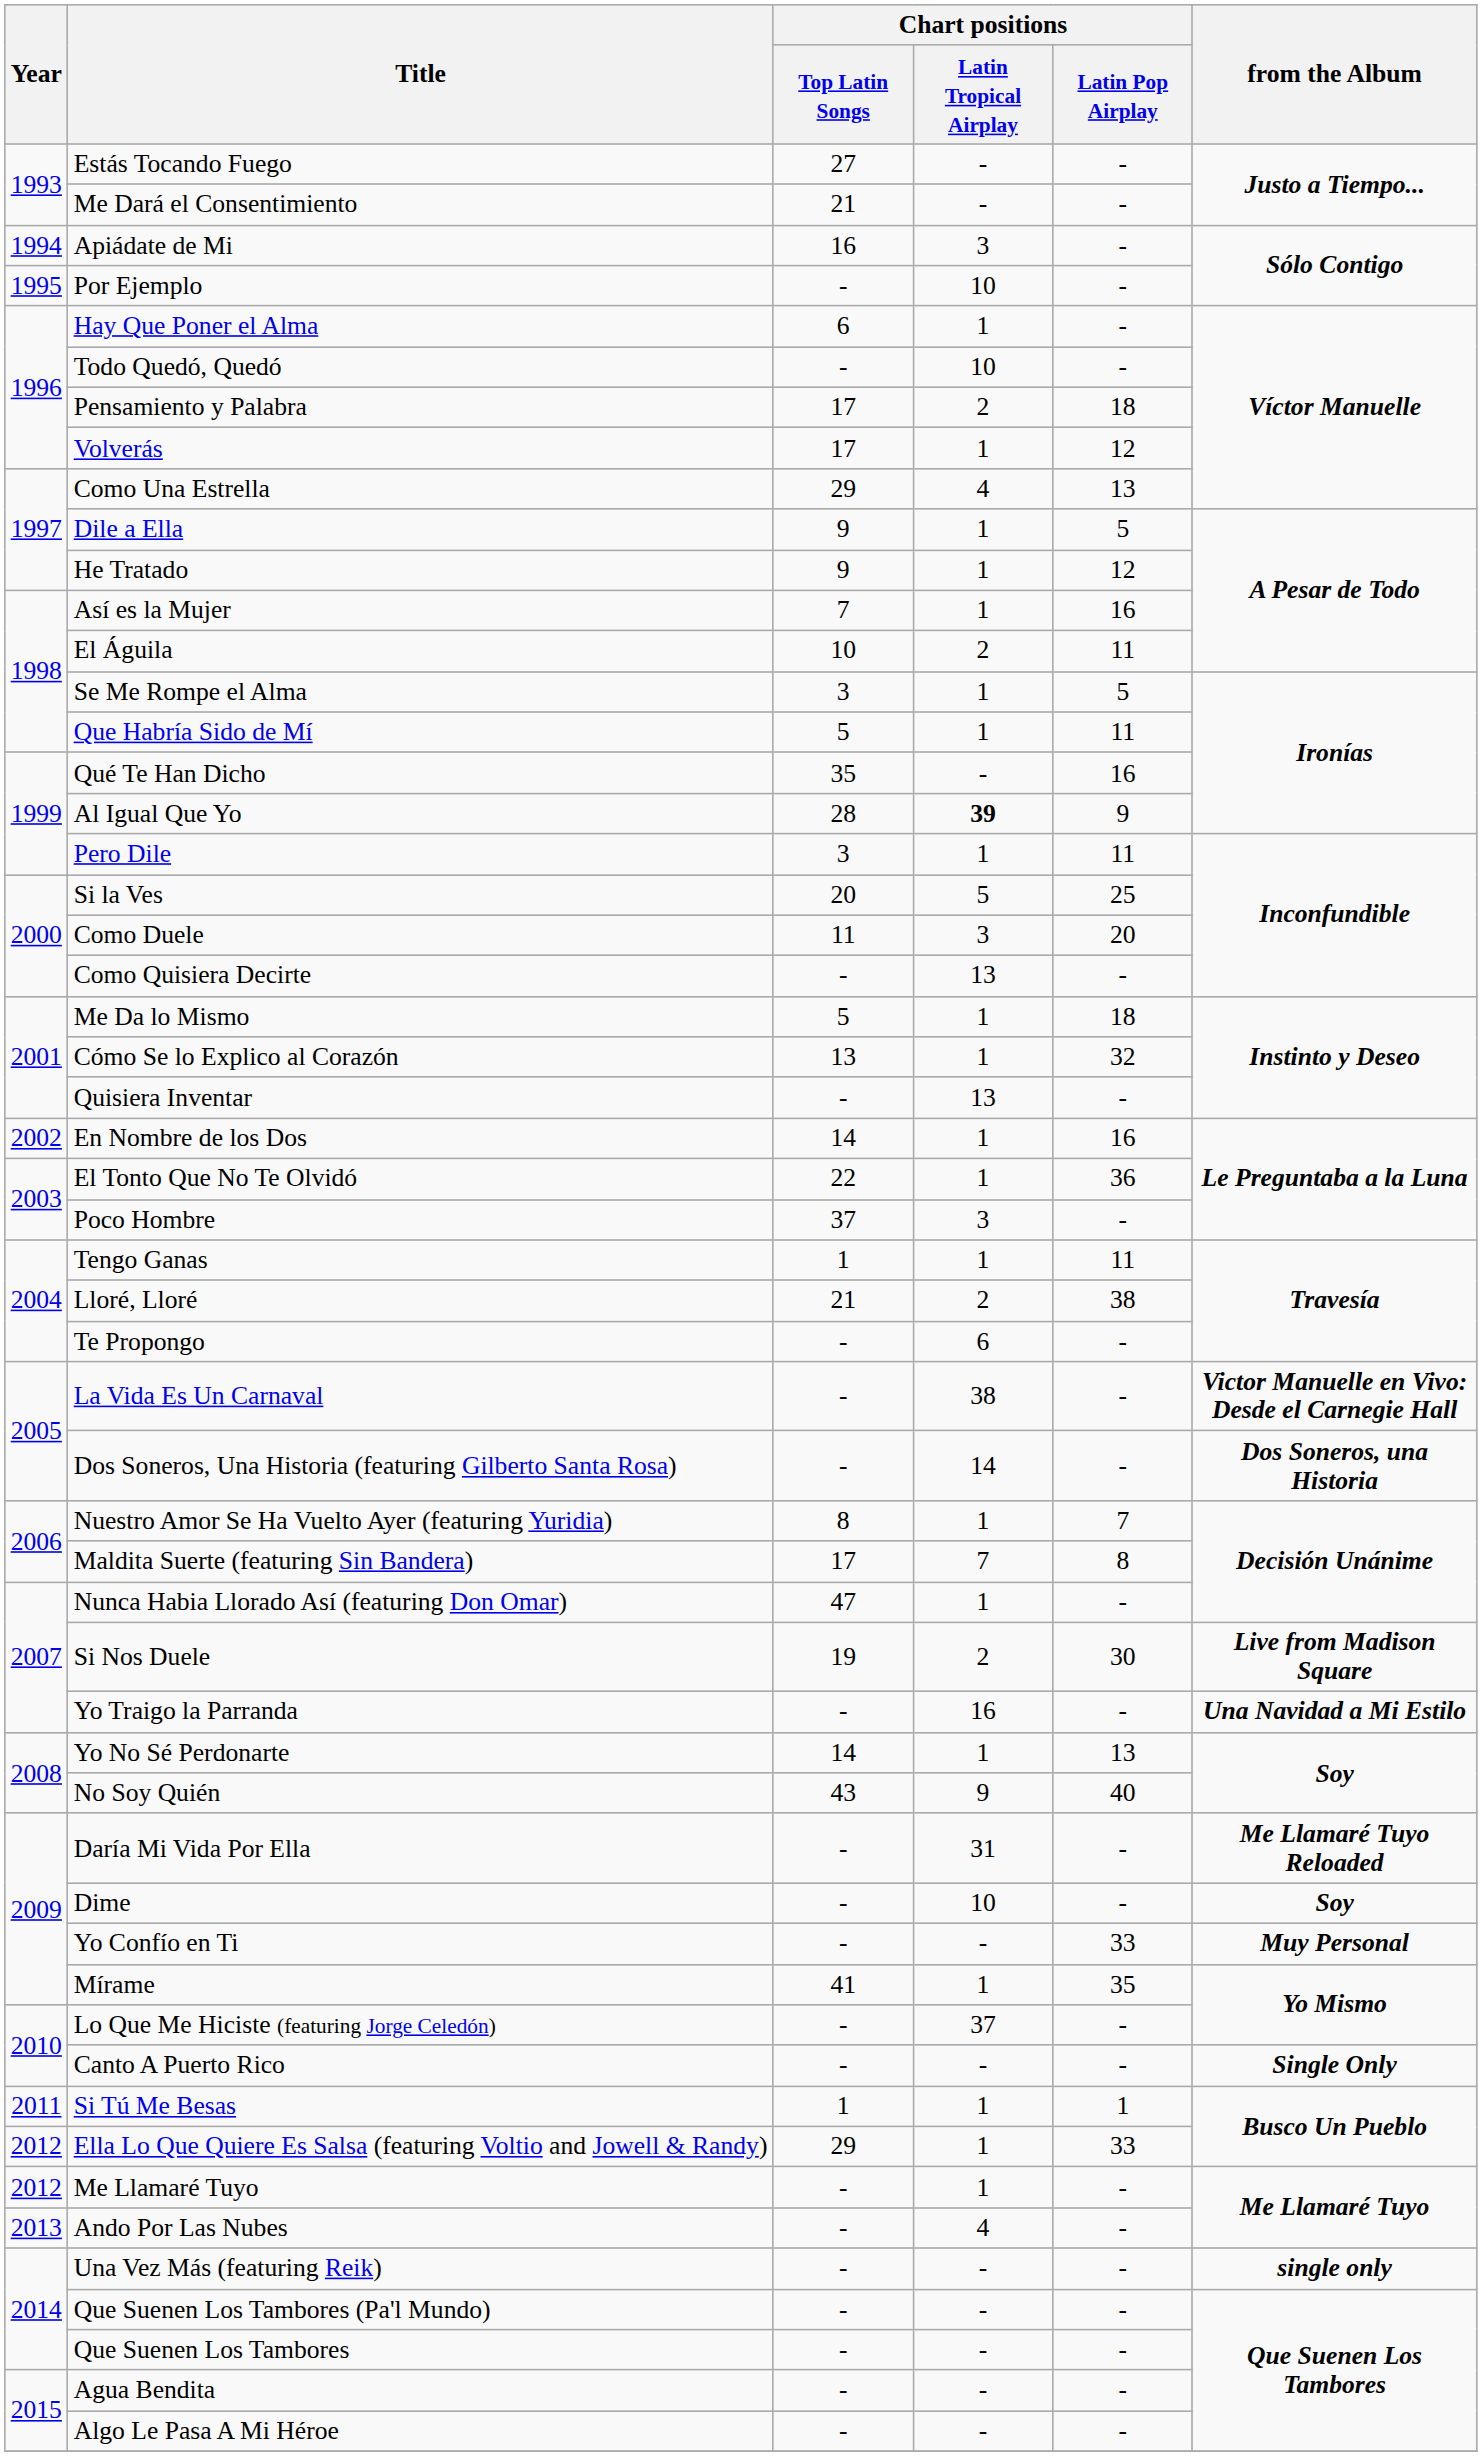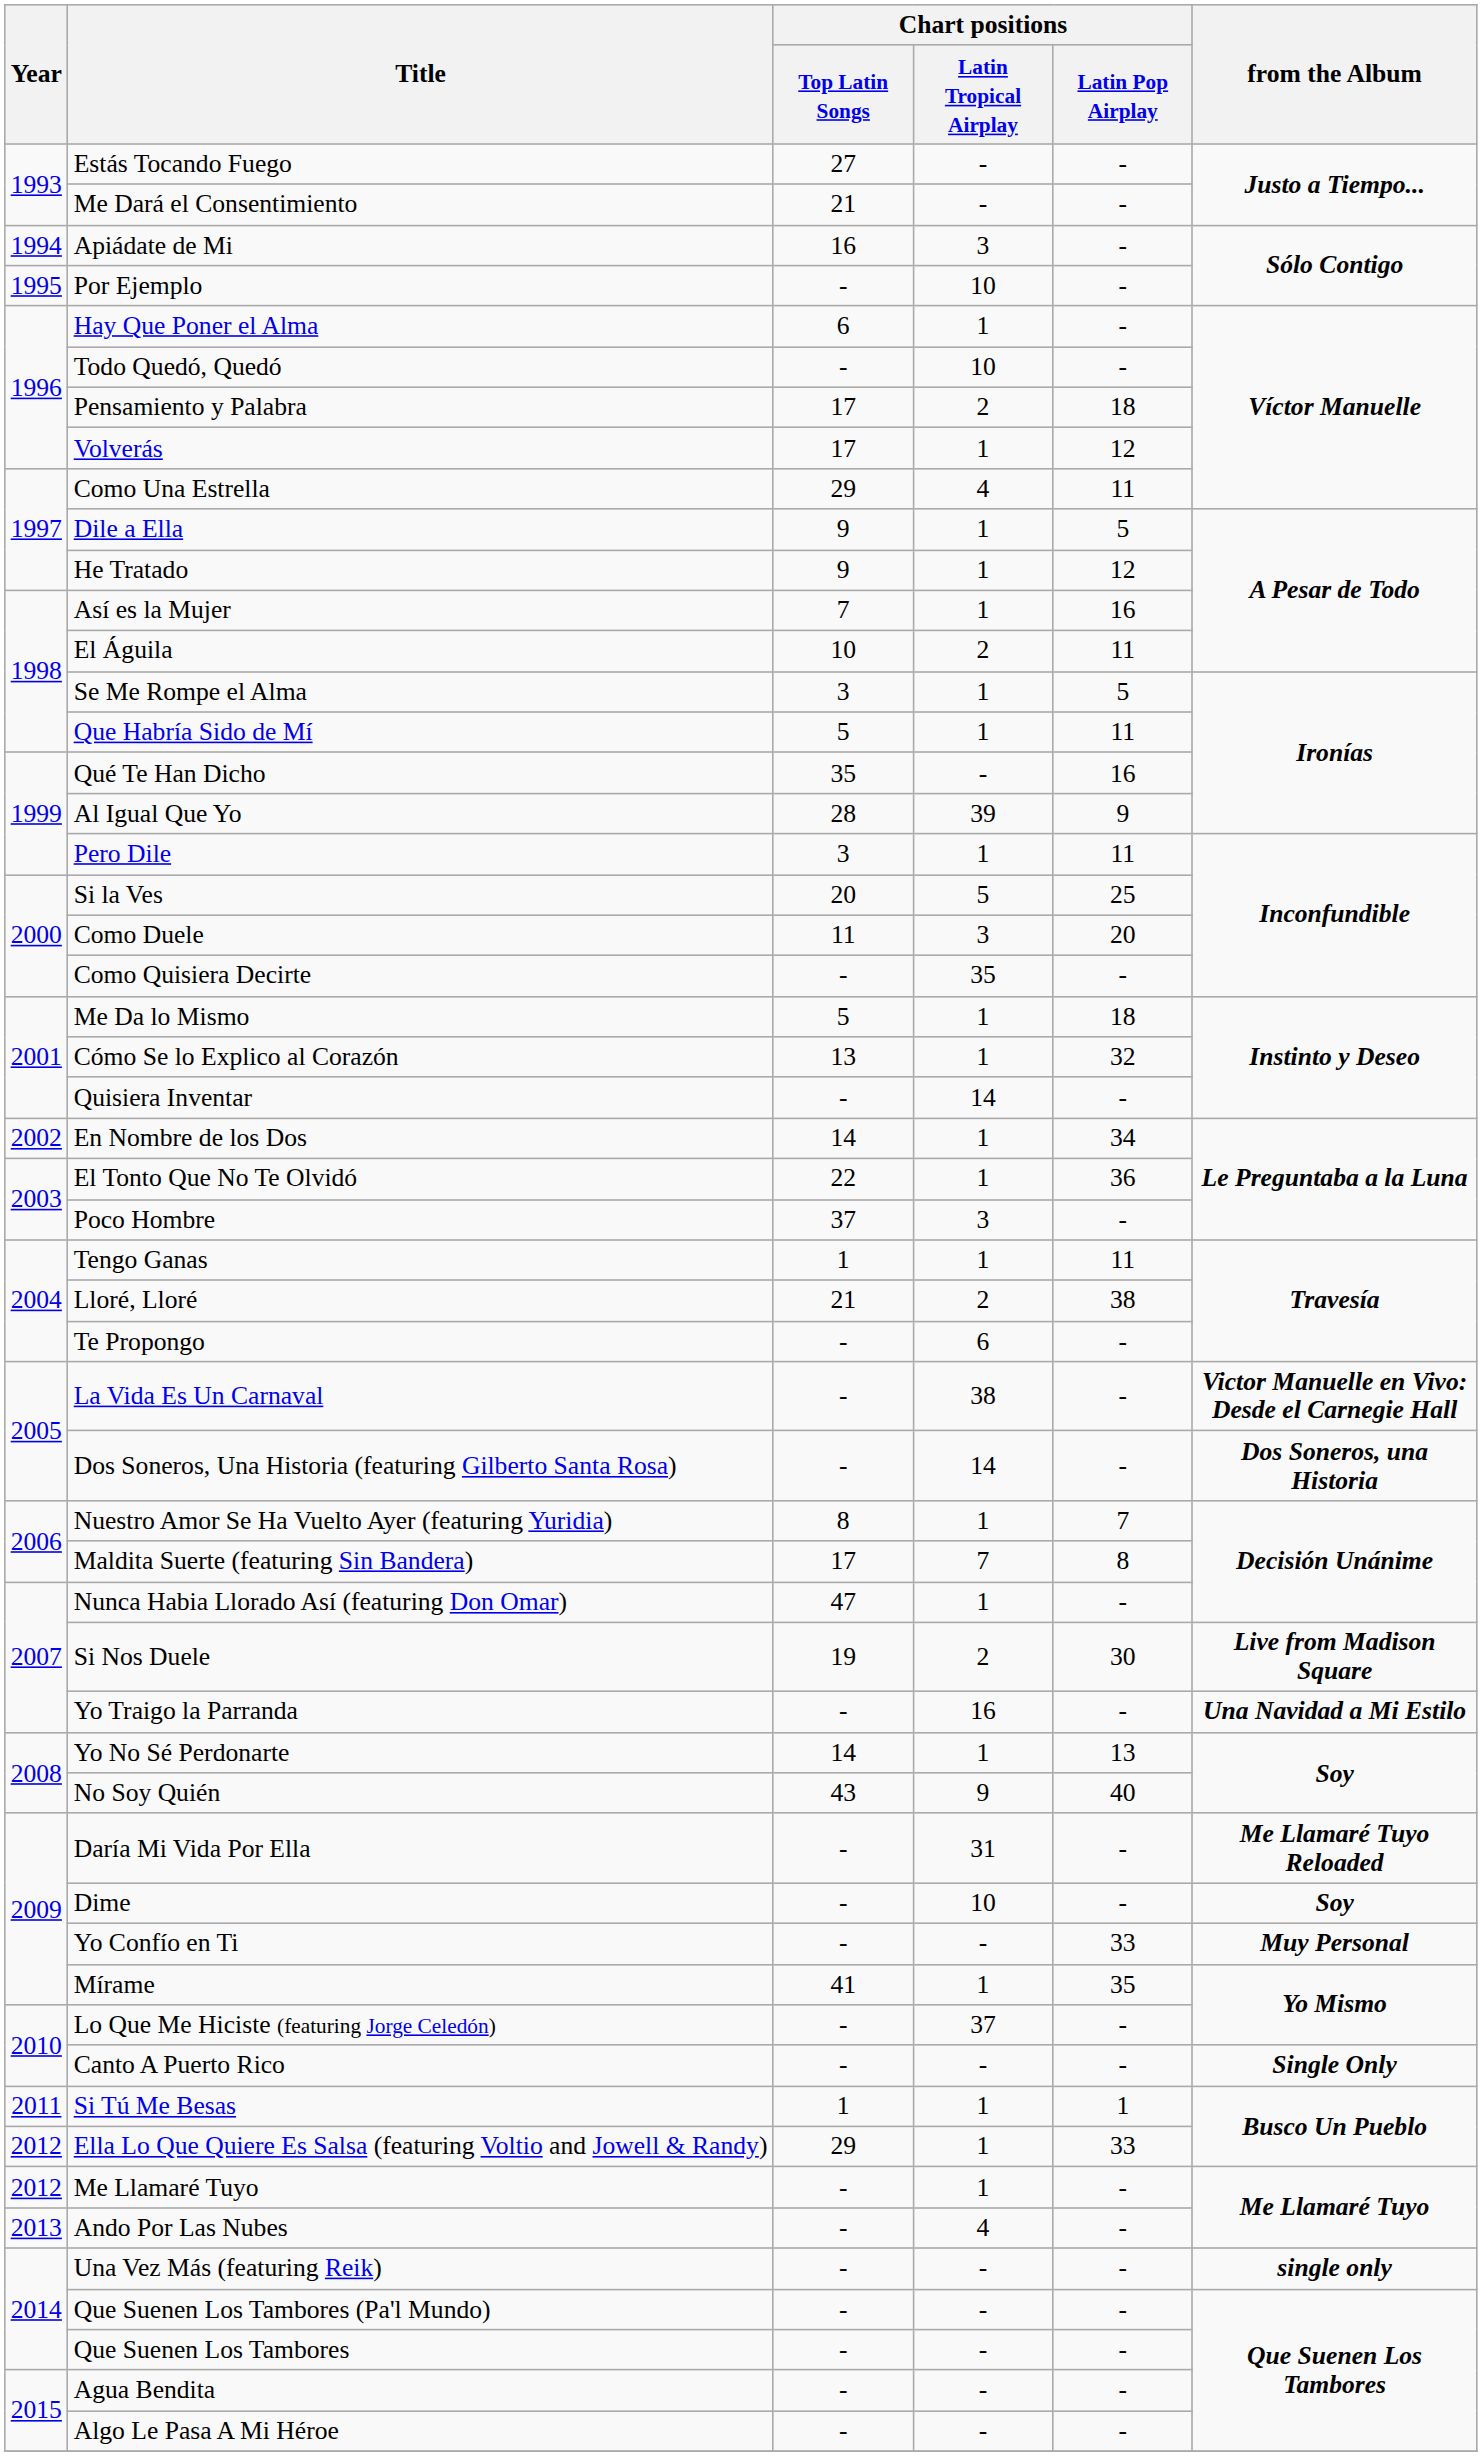Como Una Estrella | Chart positions / Latin Pop Airplay: 13 -> 11
Al Igual Que Yo | Chart positions / Latin Tropical Airplay: bold -> normal
Como Quisiera Decirte | Chart positions / Latin Tropical Airplay: 13 -> 35
Quisiera Inventar | Chart positions / Latin Tropical Airplay: 13 -> 14
En Nombre de los Dos | Chart positions / Latin Pop Airplay: 16 -> 34
